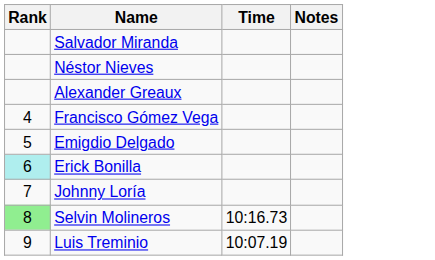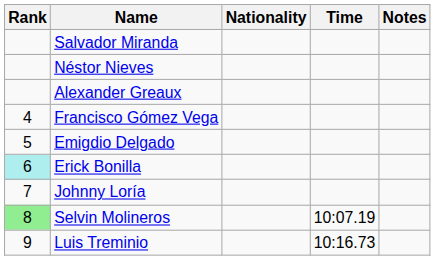+ column: Nationality
Selvin Molineros | Time: 10:16.73 -> 10:07.19
Luis Treminio | Time: 10:07.19 -> 10:16.73
